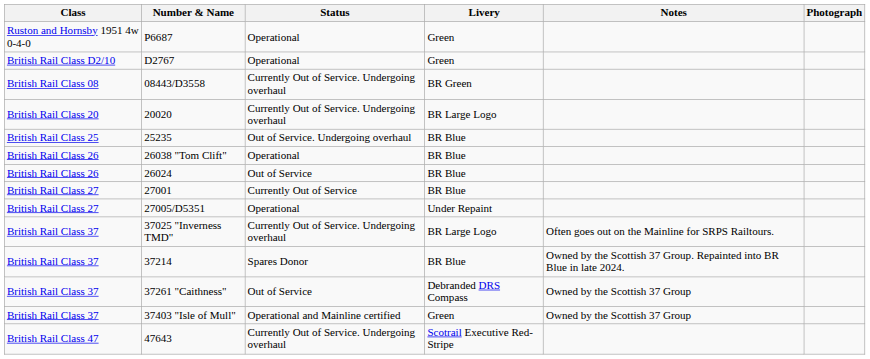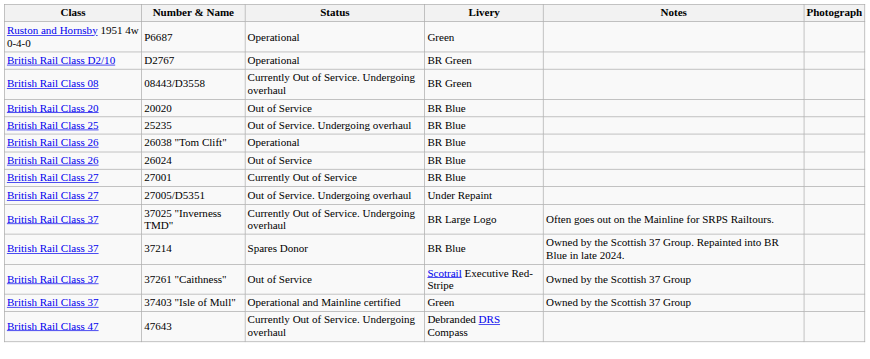D2767 | Livery: Green -> BR Green
20020 | Status: Currently Out of Service. Undergoing overhaul -> Out of Service
20020 | Livery: BR Large Logo -> BR Blue
27005/D5351 | Status: Operational -> Out of Service. Undergoing overhaul
37261 "Caithness" | Livery: Debranded DRS Compass -> Scotrail Executive Red-Stripe
47643 | Livery: Scotrail Executive Red-Stripe -> Debranded DRS Compass
